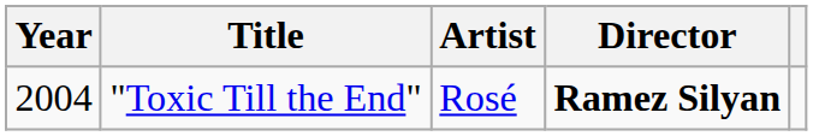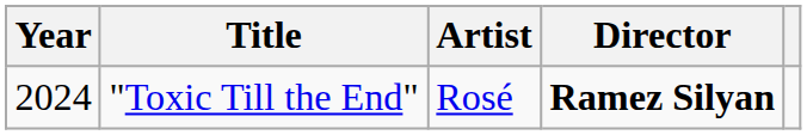"Toxic Till the End" | Year: 2004 -> 2024
